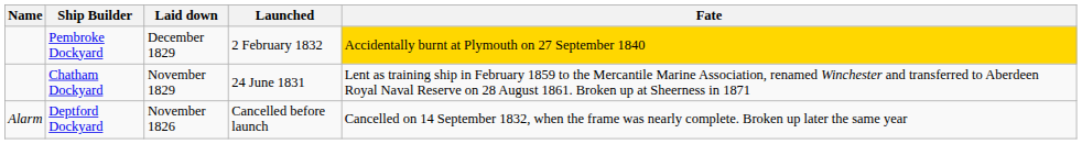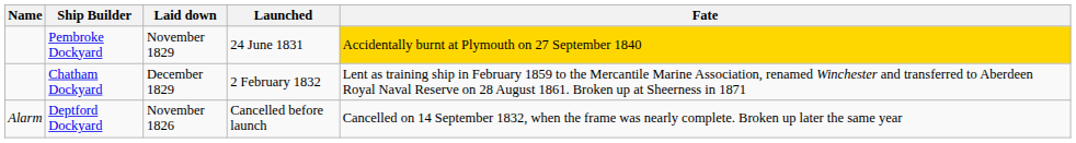Pembroke Dockyard | Laid down: December 1829 -> November 1829
Pembroke Dockyard | Launched: 2 February 1832 -> 24 June 1831
Chatham Dockyard | Laid down: November 1829 -> December 1829
Chatham Dockyard | Launched: 24 June 1831 -> 2 February 1832
